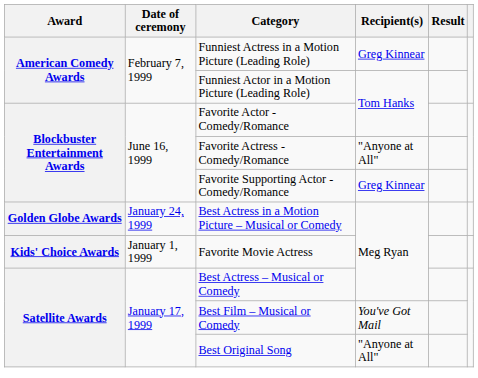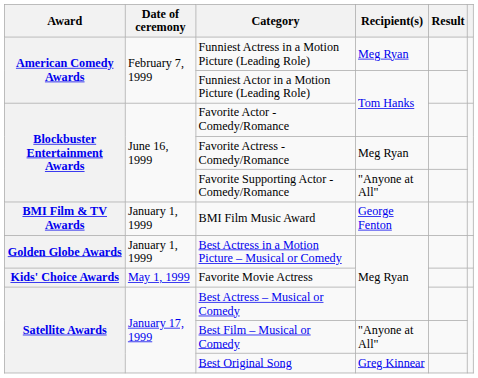Funniest Actress in a Motion Picture (Leading Role) | Recipient(s): Greg Kinnear -> Meg Ryan
Favorite Actress - Comedy/Romance | Recipient(s): "Anyone at All" -> Meg Ryan
Favorite Supporting Actor - Comedy/Romance | Recipient(s): Greg Kinnear -> "Anyone at All"
+ row: BMI Film & TV Awards | January 1, 1999 | BMI Film Music Award | George Fenton
Best Actress in a Motion Picture – Musical or Comedy | Date of ceremony: January 24, 1999 -> January 1, 1999
Favorite Movie Actress | Date of ceremony: January 1, 1999 -> May 1, 1999
Best Film – Musical or Comedy | Recipient(s): You've Got Mail -> "Anyone at All"
Best Original Song | Recipient(s): "Anyone at All" -> Greg Kinnear
